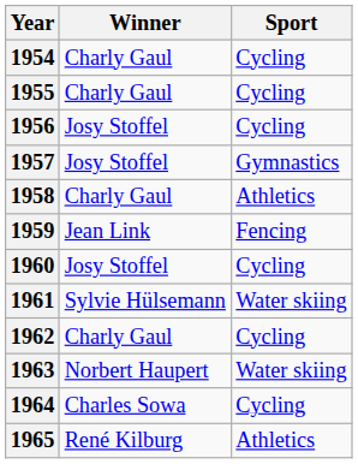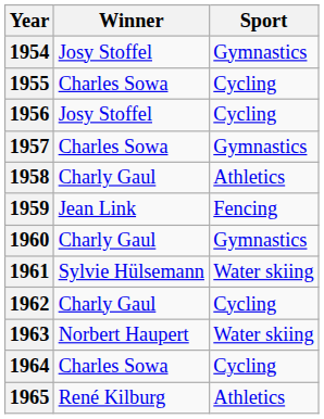1954 | Winner: Charly Gaul -> Josy Stoffel
1954 | Sport: Cycling -> Gymnastics
1955 | Winner: Charly Gaul -> Charles Sowa
1957 | Winner: Josy Stoffel -> Charles Sowa
1960 | Winner: Josy Stoffel -> Charly Gaul
1960 | Sport: Cycling -> Gymnastics
